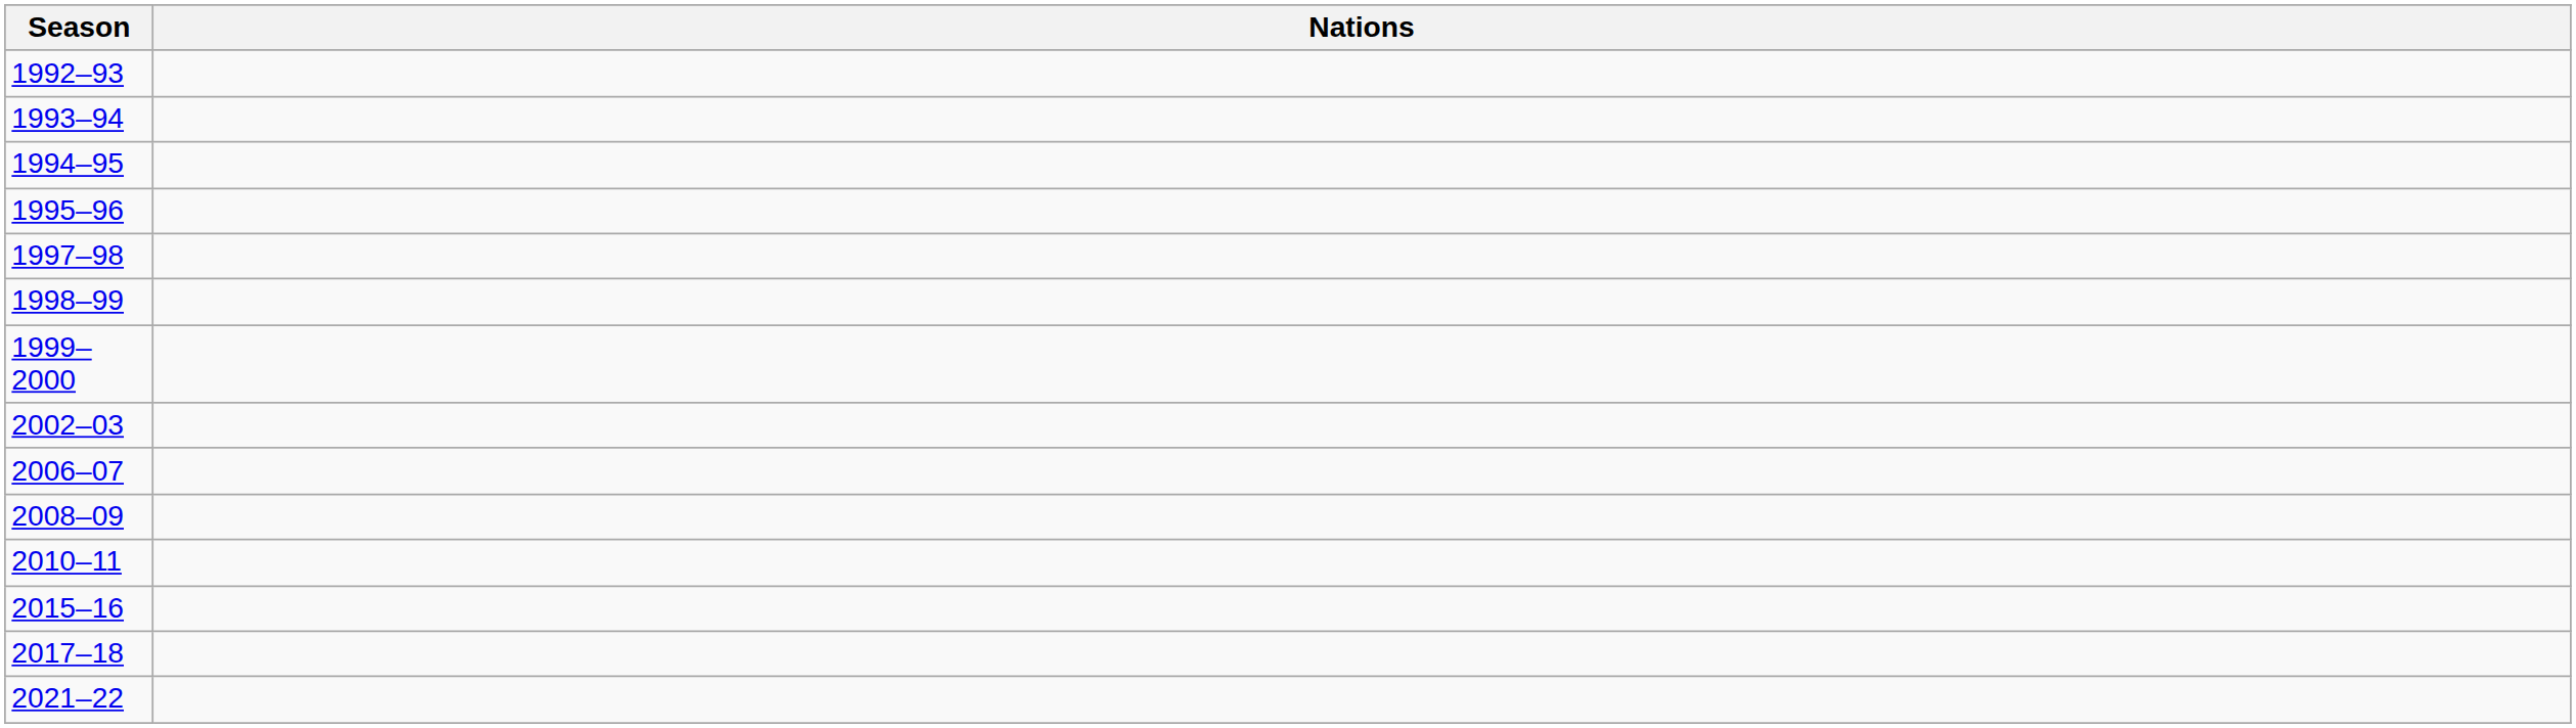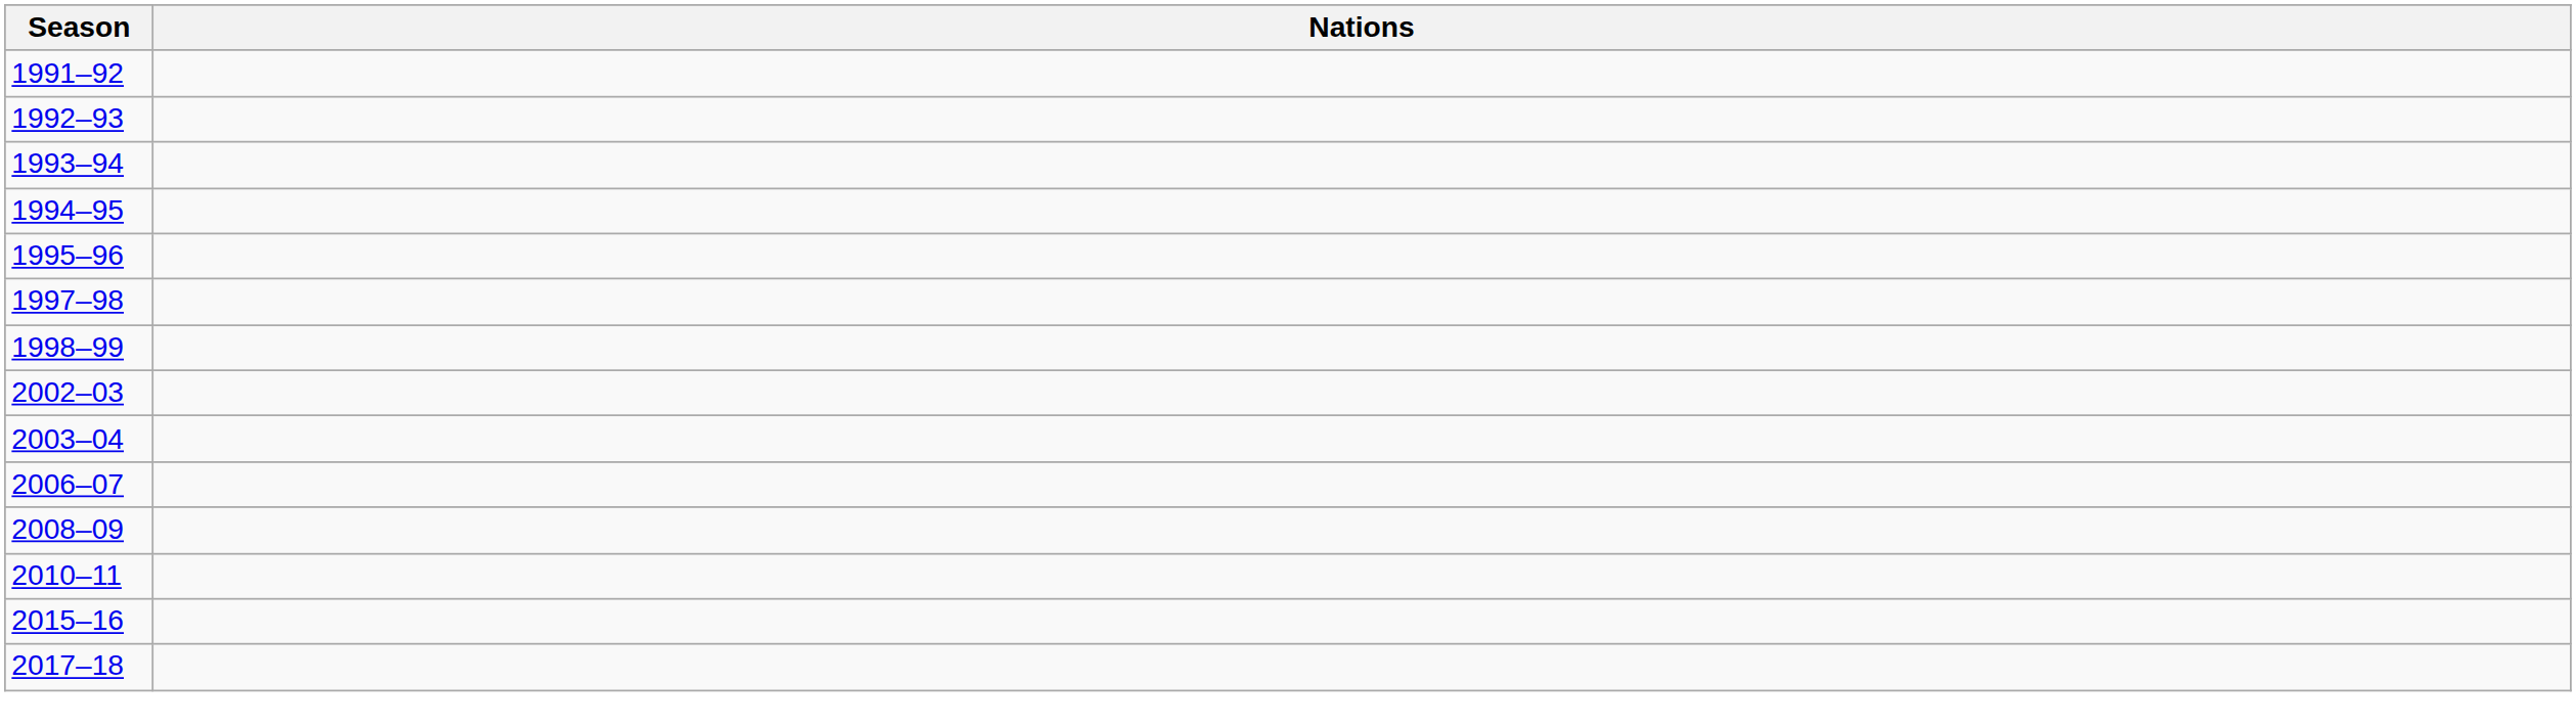+ row: 1991–92
- row: 1999–2000
+ row: 2003–04
- row: 2021–22
